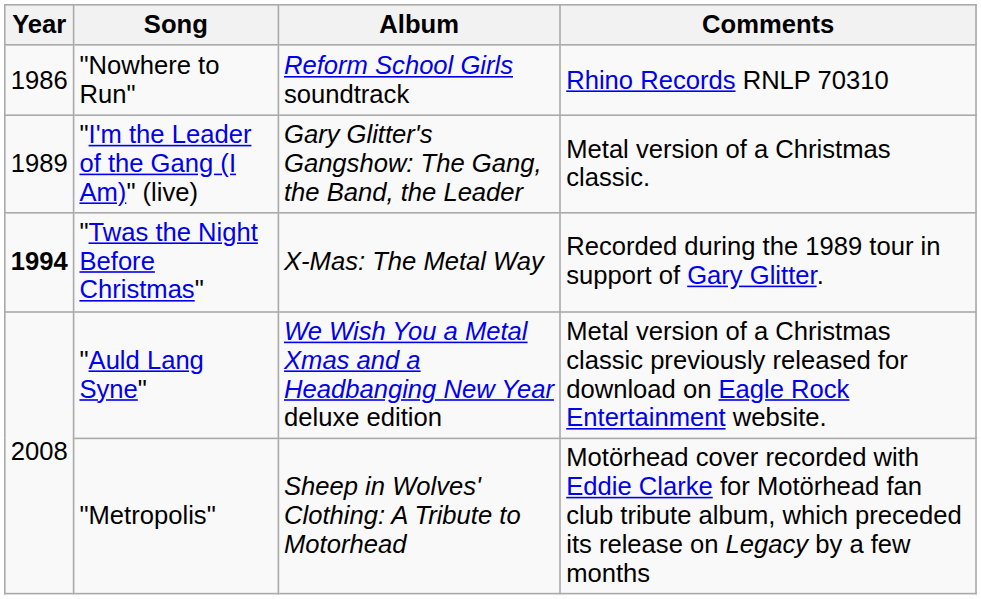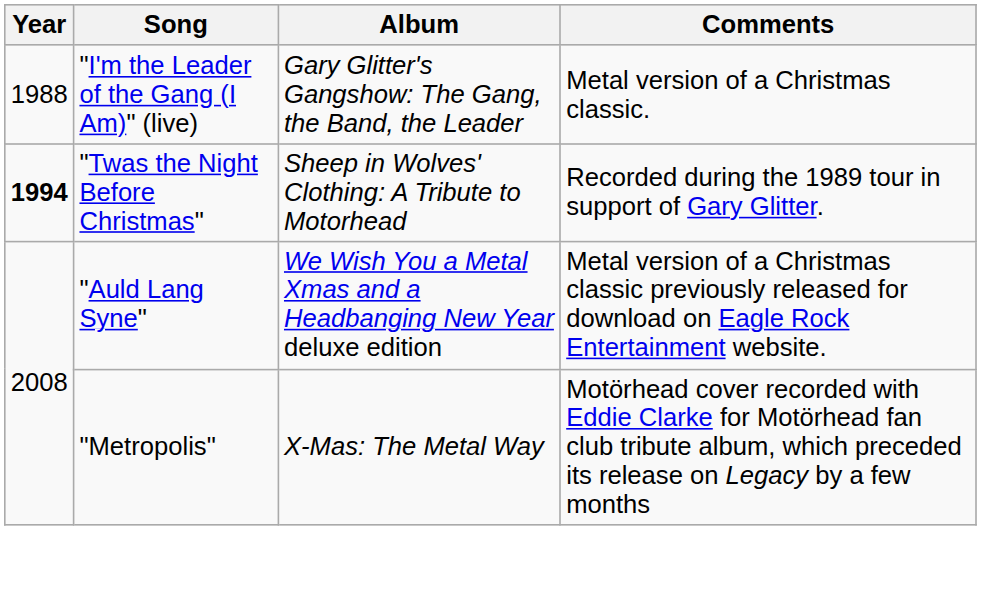- row: 1986 | "Nowhere to Run" | Reform School Girls soundtrack | Rhino Records RNLP 70310
"I'm the Leader of the Gang (I Am)" (live) | Year: 1989 -> 1988
"Twas the Night Before Christmas" | Album: X-Mas: The Metal Way -> Sheep in Wolves' Clothing: A Tribute to Motorhead
"Metropolis" | Album: Sheep in Wolves' Clothing: A Tribute to Motorhead -> X-Mas: The Metal Way
